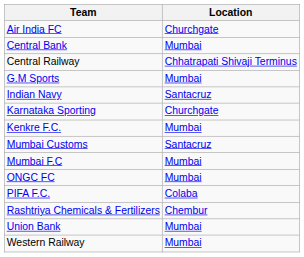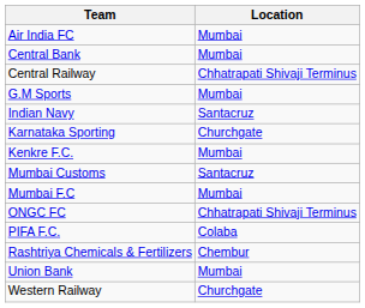Air India FC | Location: Churchgate -> Mumbai
ONGC FC | Location: Mumbai -> Chhatrapati Shivaji Terminus
Western Railway | Location: Mumbai -> Churchgate
